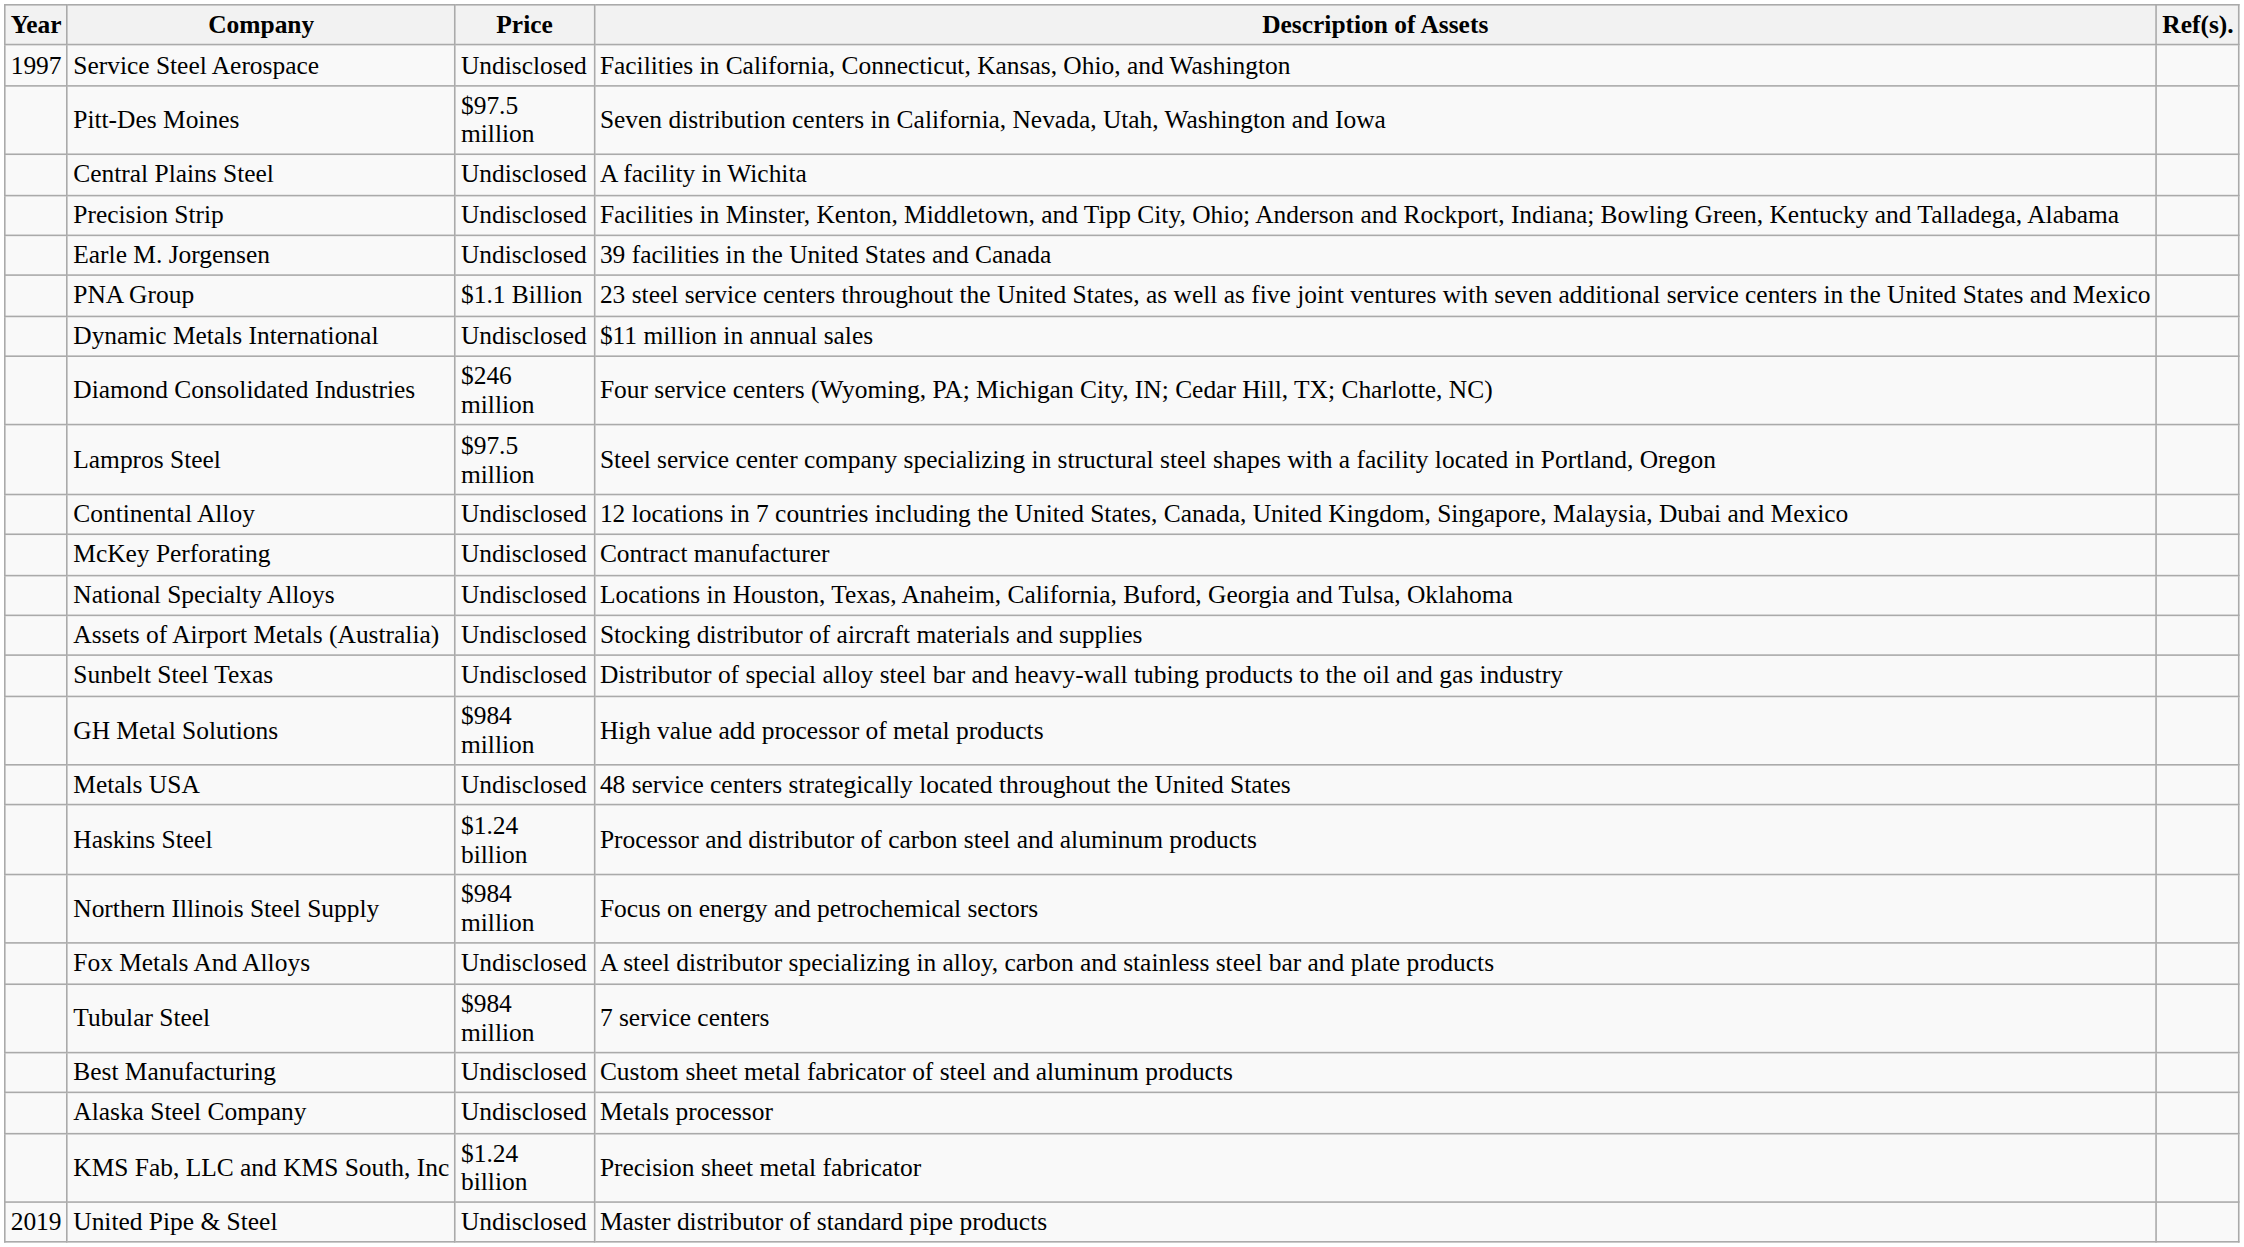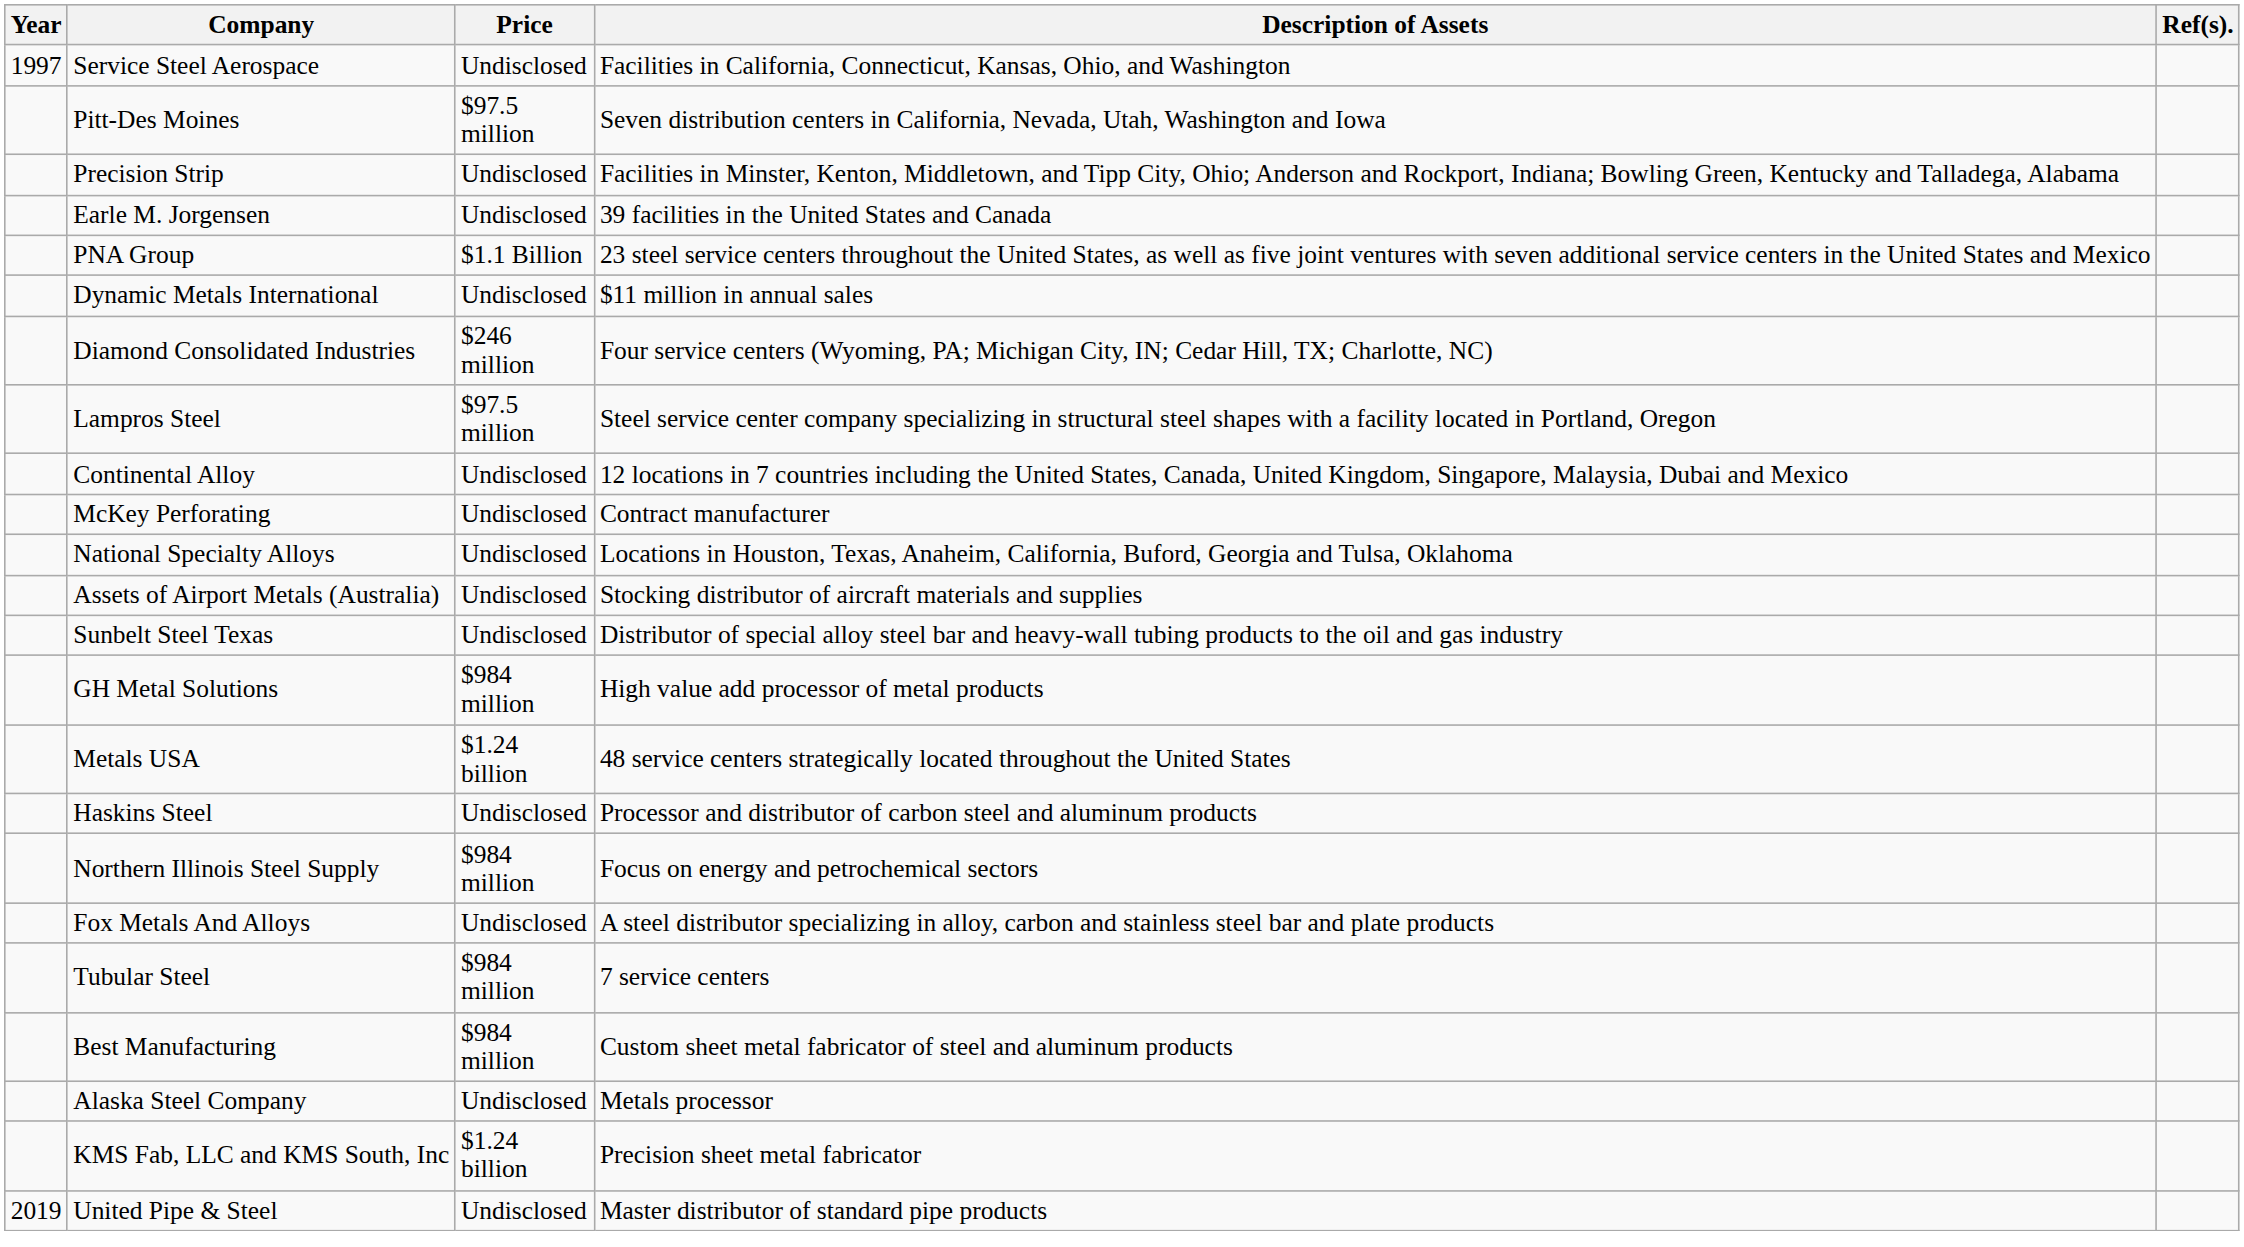- row: Central Plains Steel | Undisclosed | A facility in Wichita
Metals USA | Price: Undisclosed -> $1.24 billion
Haskins Steel | Price: $1.24 billion -> Undisclosed
Best Manufacturing | Price: Undisclosed -> $984 million
